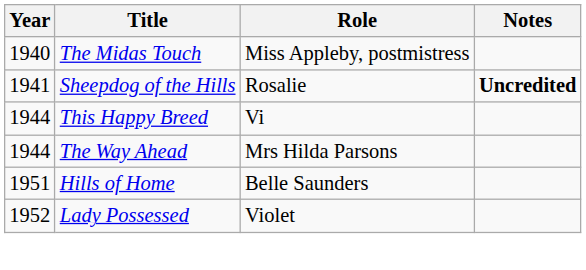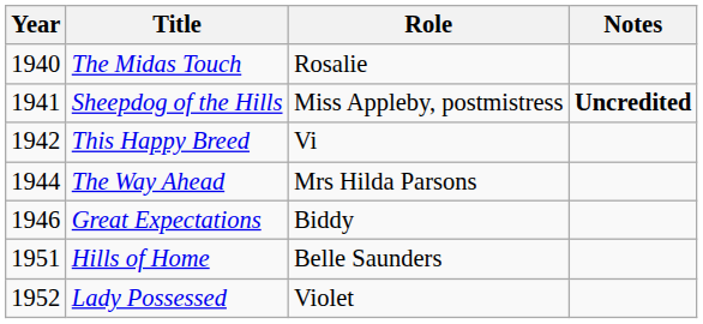The Midas Touch | Role: Miss Appleby, postmistress -> Rosalie
Sheepdog of the Hills | Role: Rosalie -> Miss Appleby, postmistress
This Happy Breed | Year: 1944 -> 1942
+ row: 1946 | Great Expectations | Biddy
